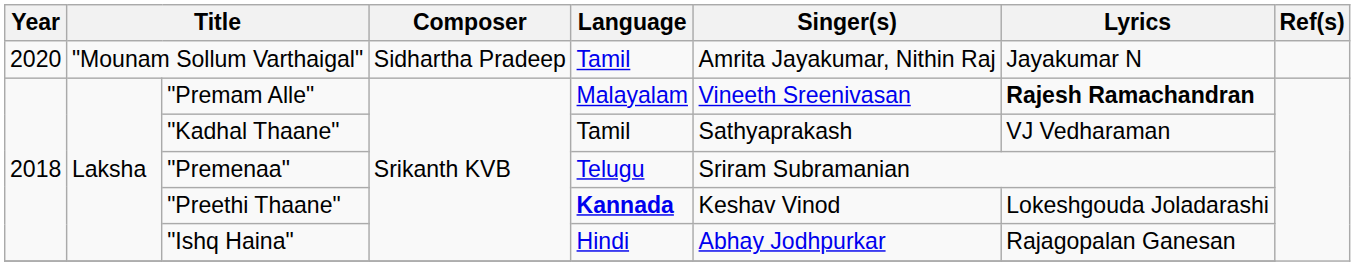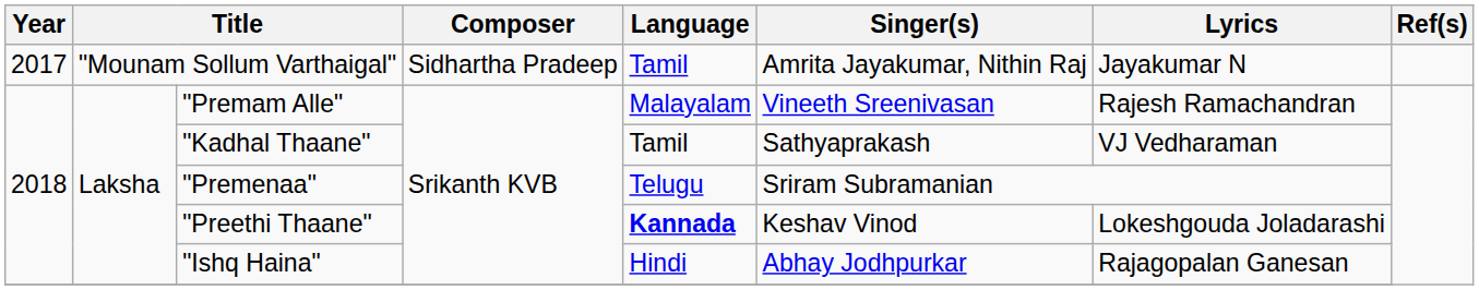"Mounam Sollum Varthaigal" | Year: 2020 -> 2017
"Premam Alle" | Lyrics: bold -> normal
